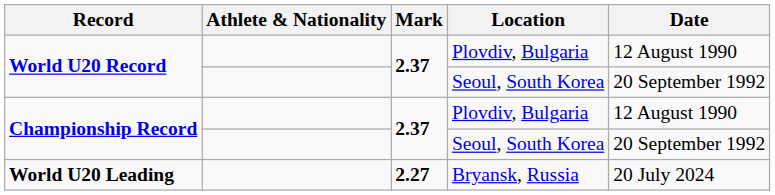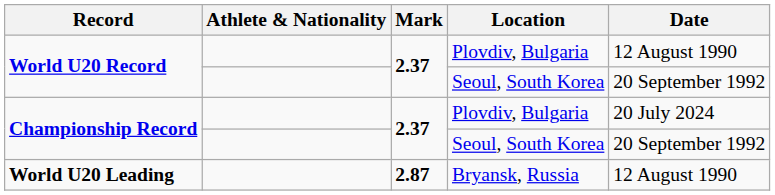Championship Record / Plovdiv, Bulgaria | Date: 12 August 1990 -> 20 July 2024
World U20 Leading | Mark: 2.27 -> 2.87
World U20 Leading | Date: 20 July 2024 -> 12 August 1990
